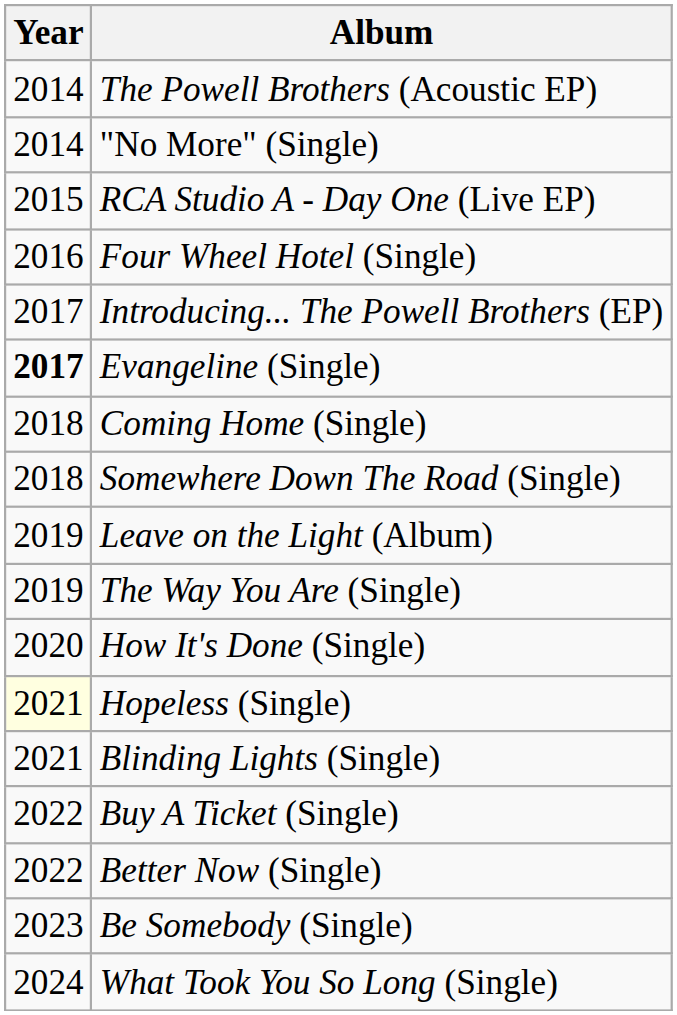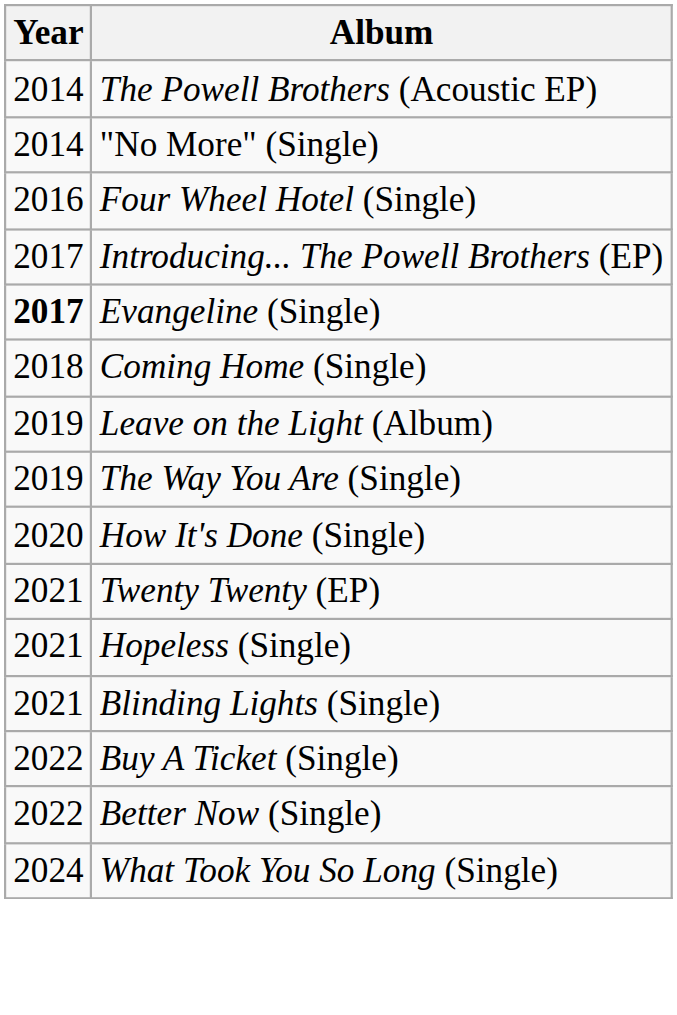- row: 2015 | RCA Studio A - Day One (Live EP)
- row: 2018 | Somewhere Down The Road (Single)
+ row: 2021 | Twenty Twenty (EP)
Hopeless (Single) | Year: lightyellow background -> no background
- row: 2023 | Be Somebody (Single)
